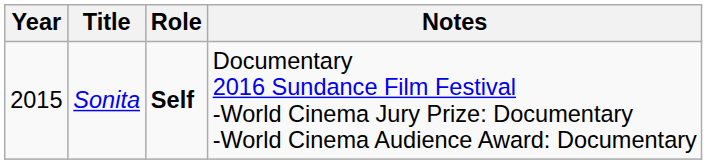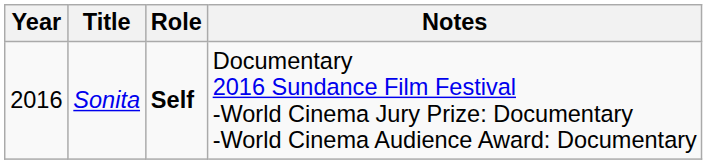Sonita | Year: 2015 -> 2016
